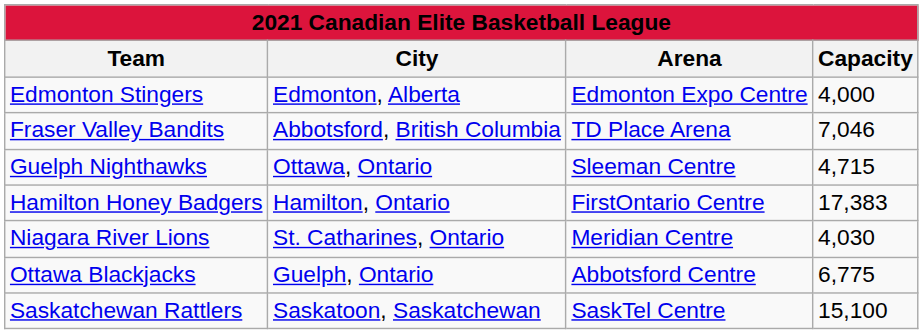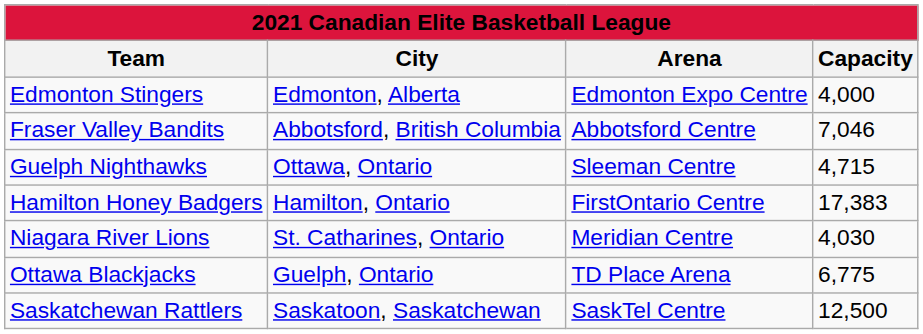Fraser Valley Bandits | Arena: TD Place Arena -> Abbotsford Centre
Ottawa Blackjacks | Arena: Abbotsford Centre -> TD Place Arena
Saskatchewan Rattlers | Capacity: 15,100 -> 12,500
